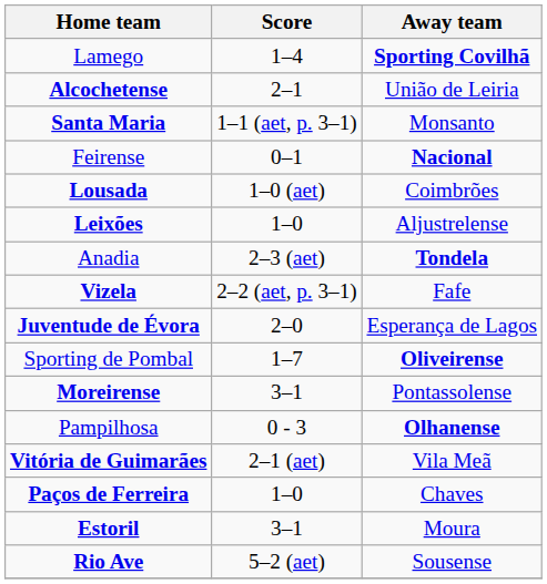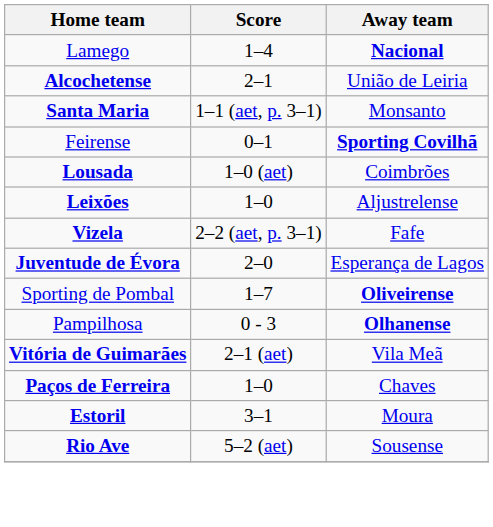Lamego | Away team: Sporting Covilhã -> Nacional
Feirense | Away team: Nacional -> Sporting Covilhã
- row: Anadia | 2–3 (aet) | Tondela
- row: Moreirense | 3–1 | Pontassolense
